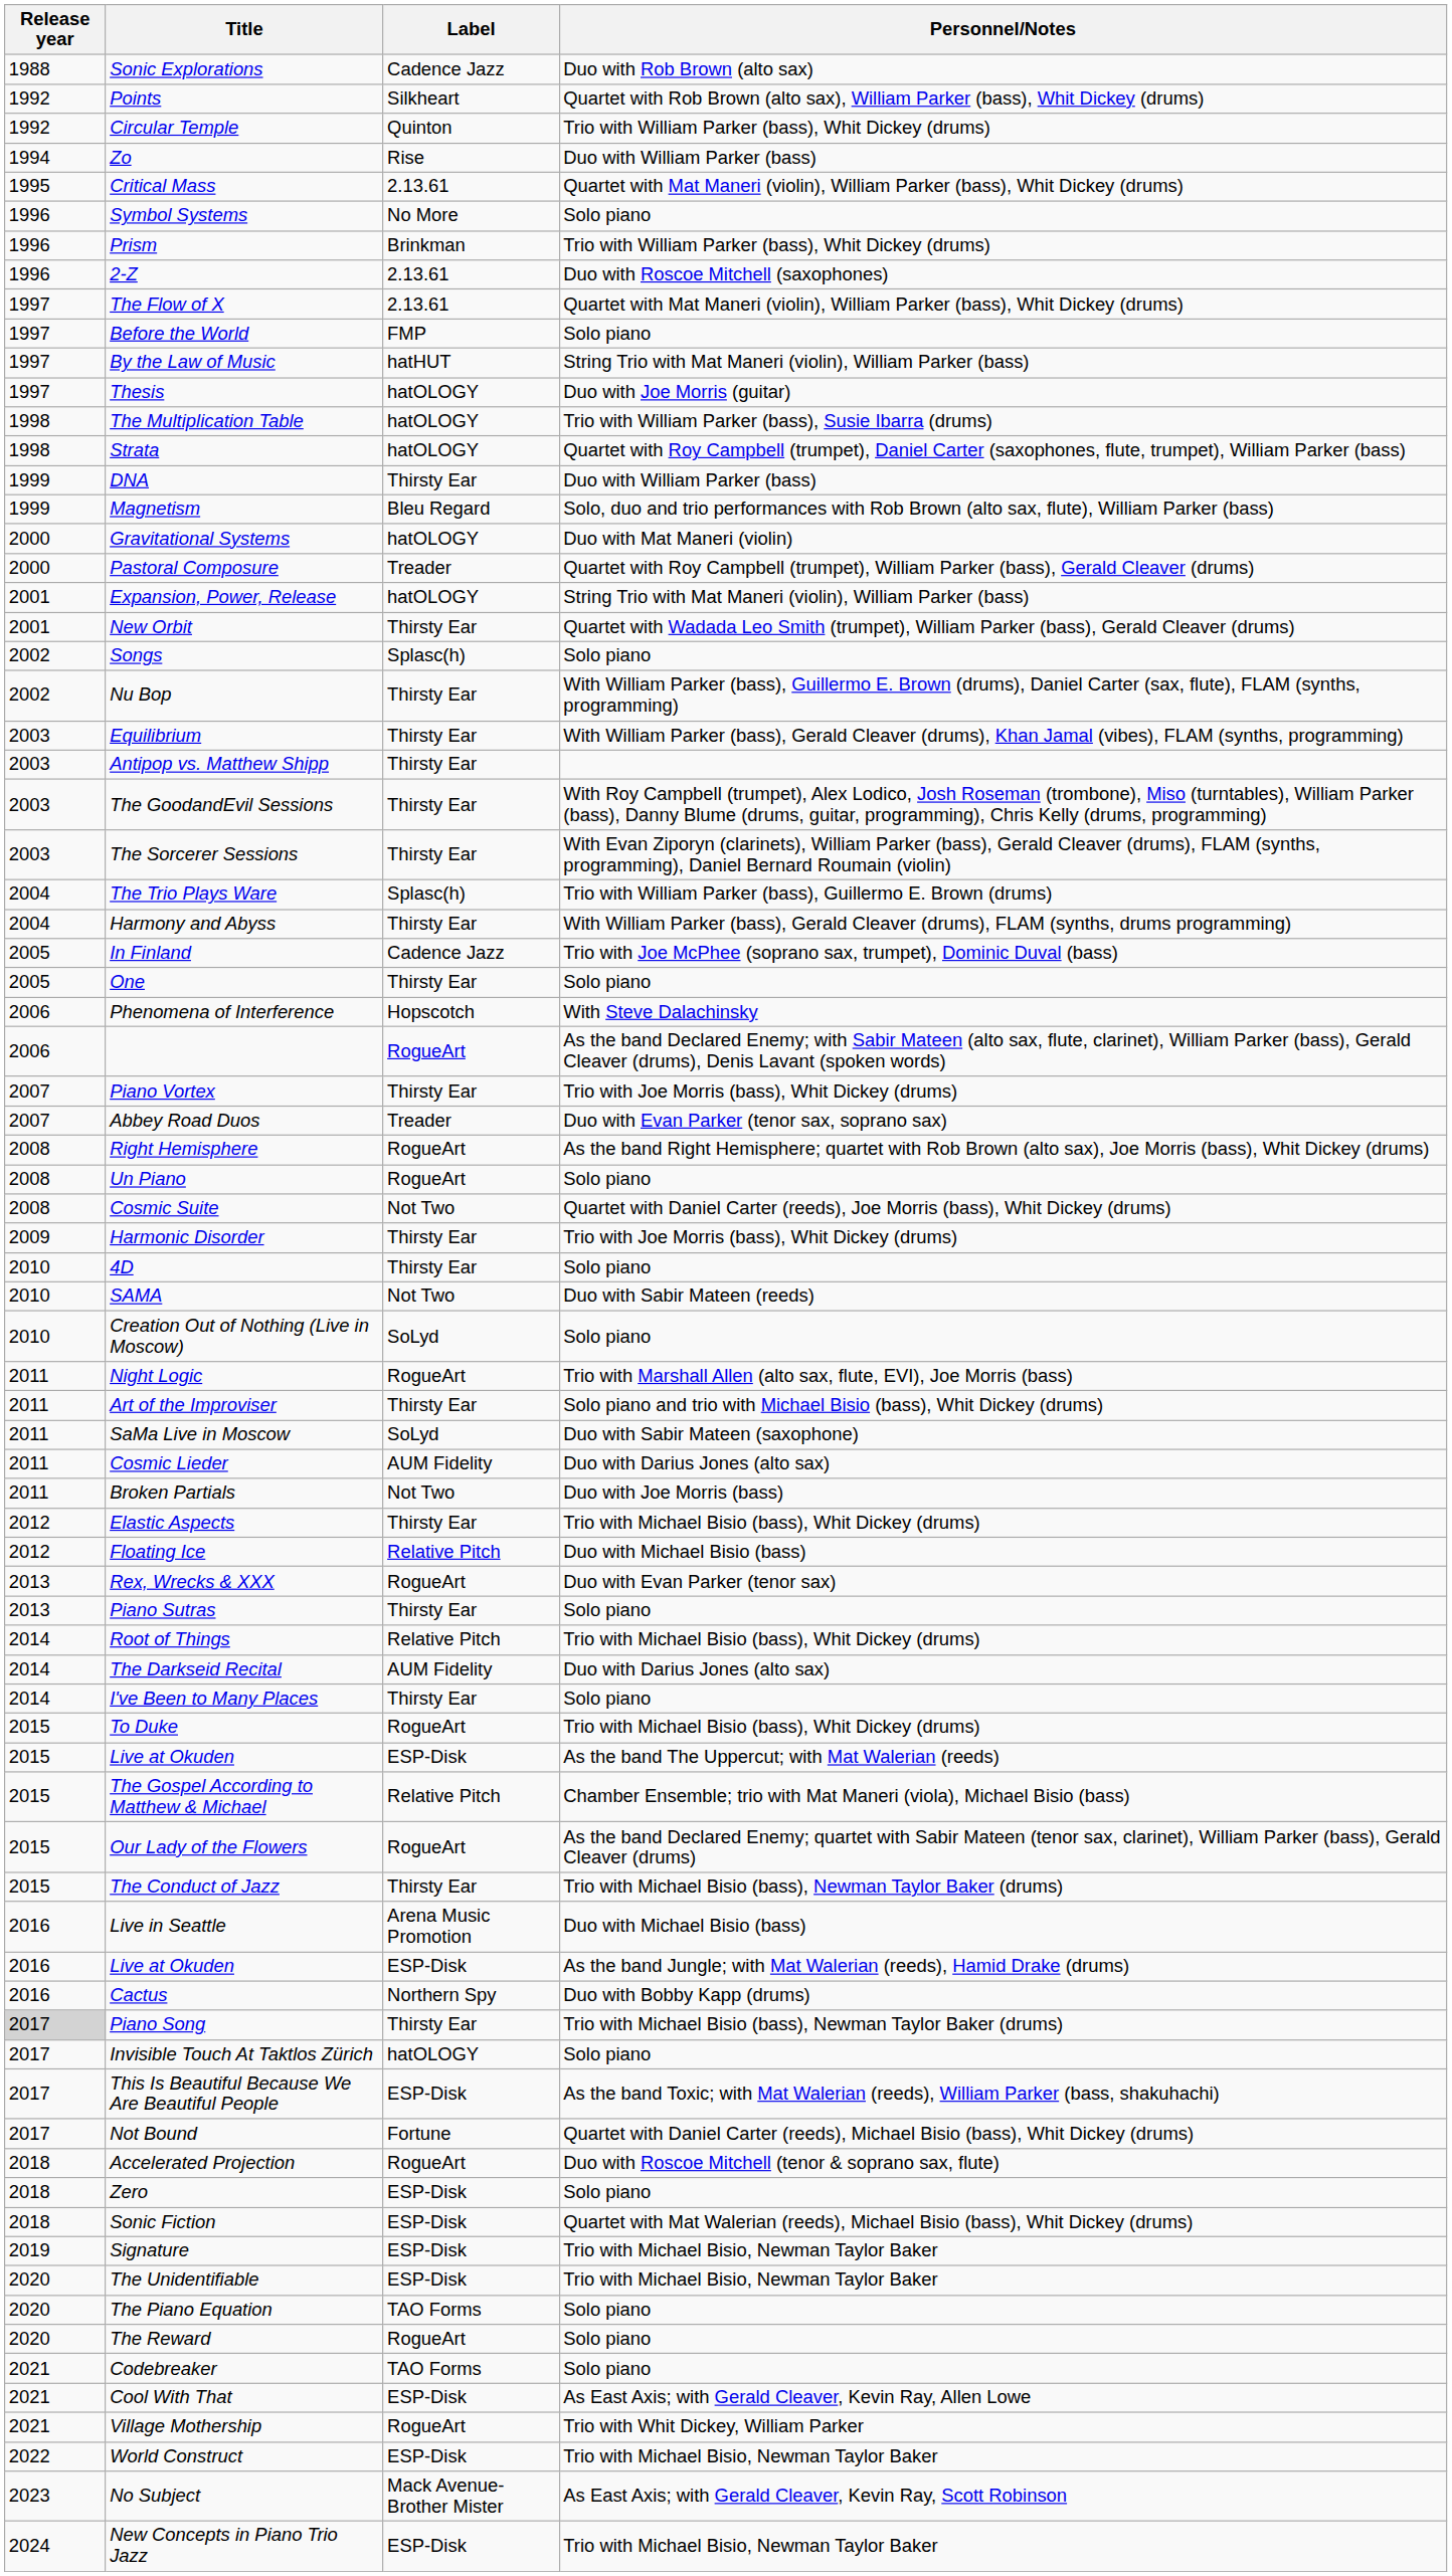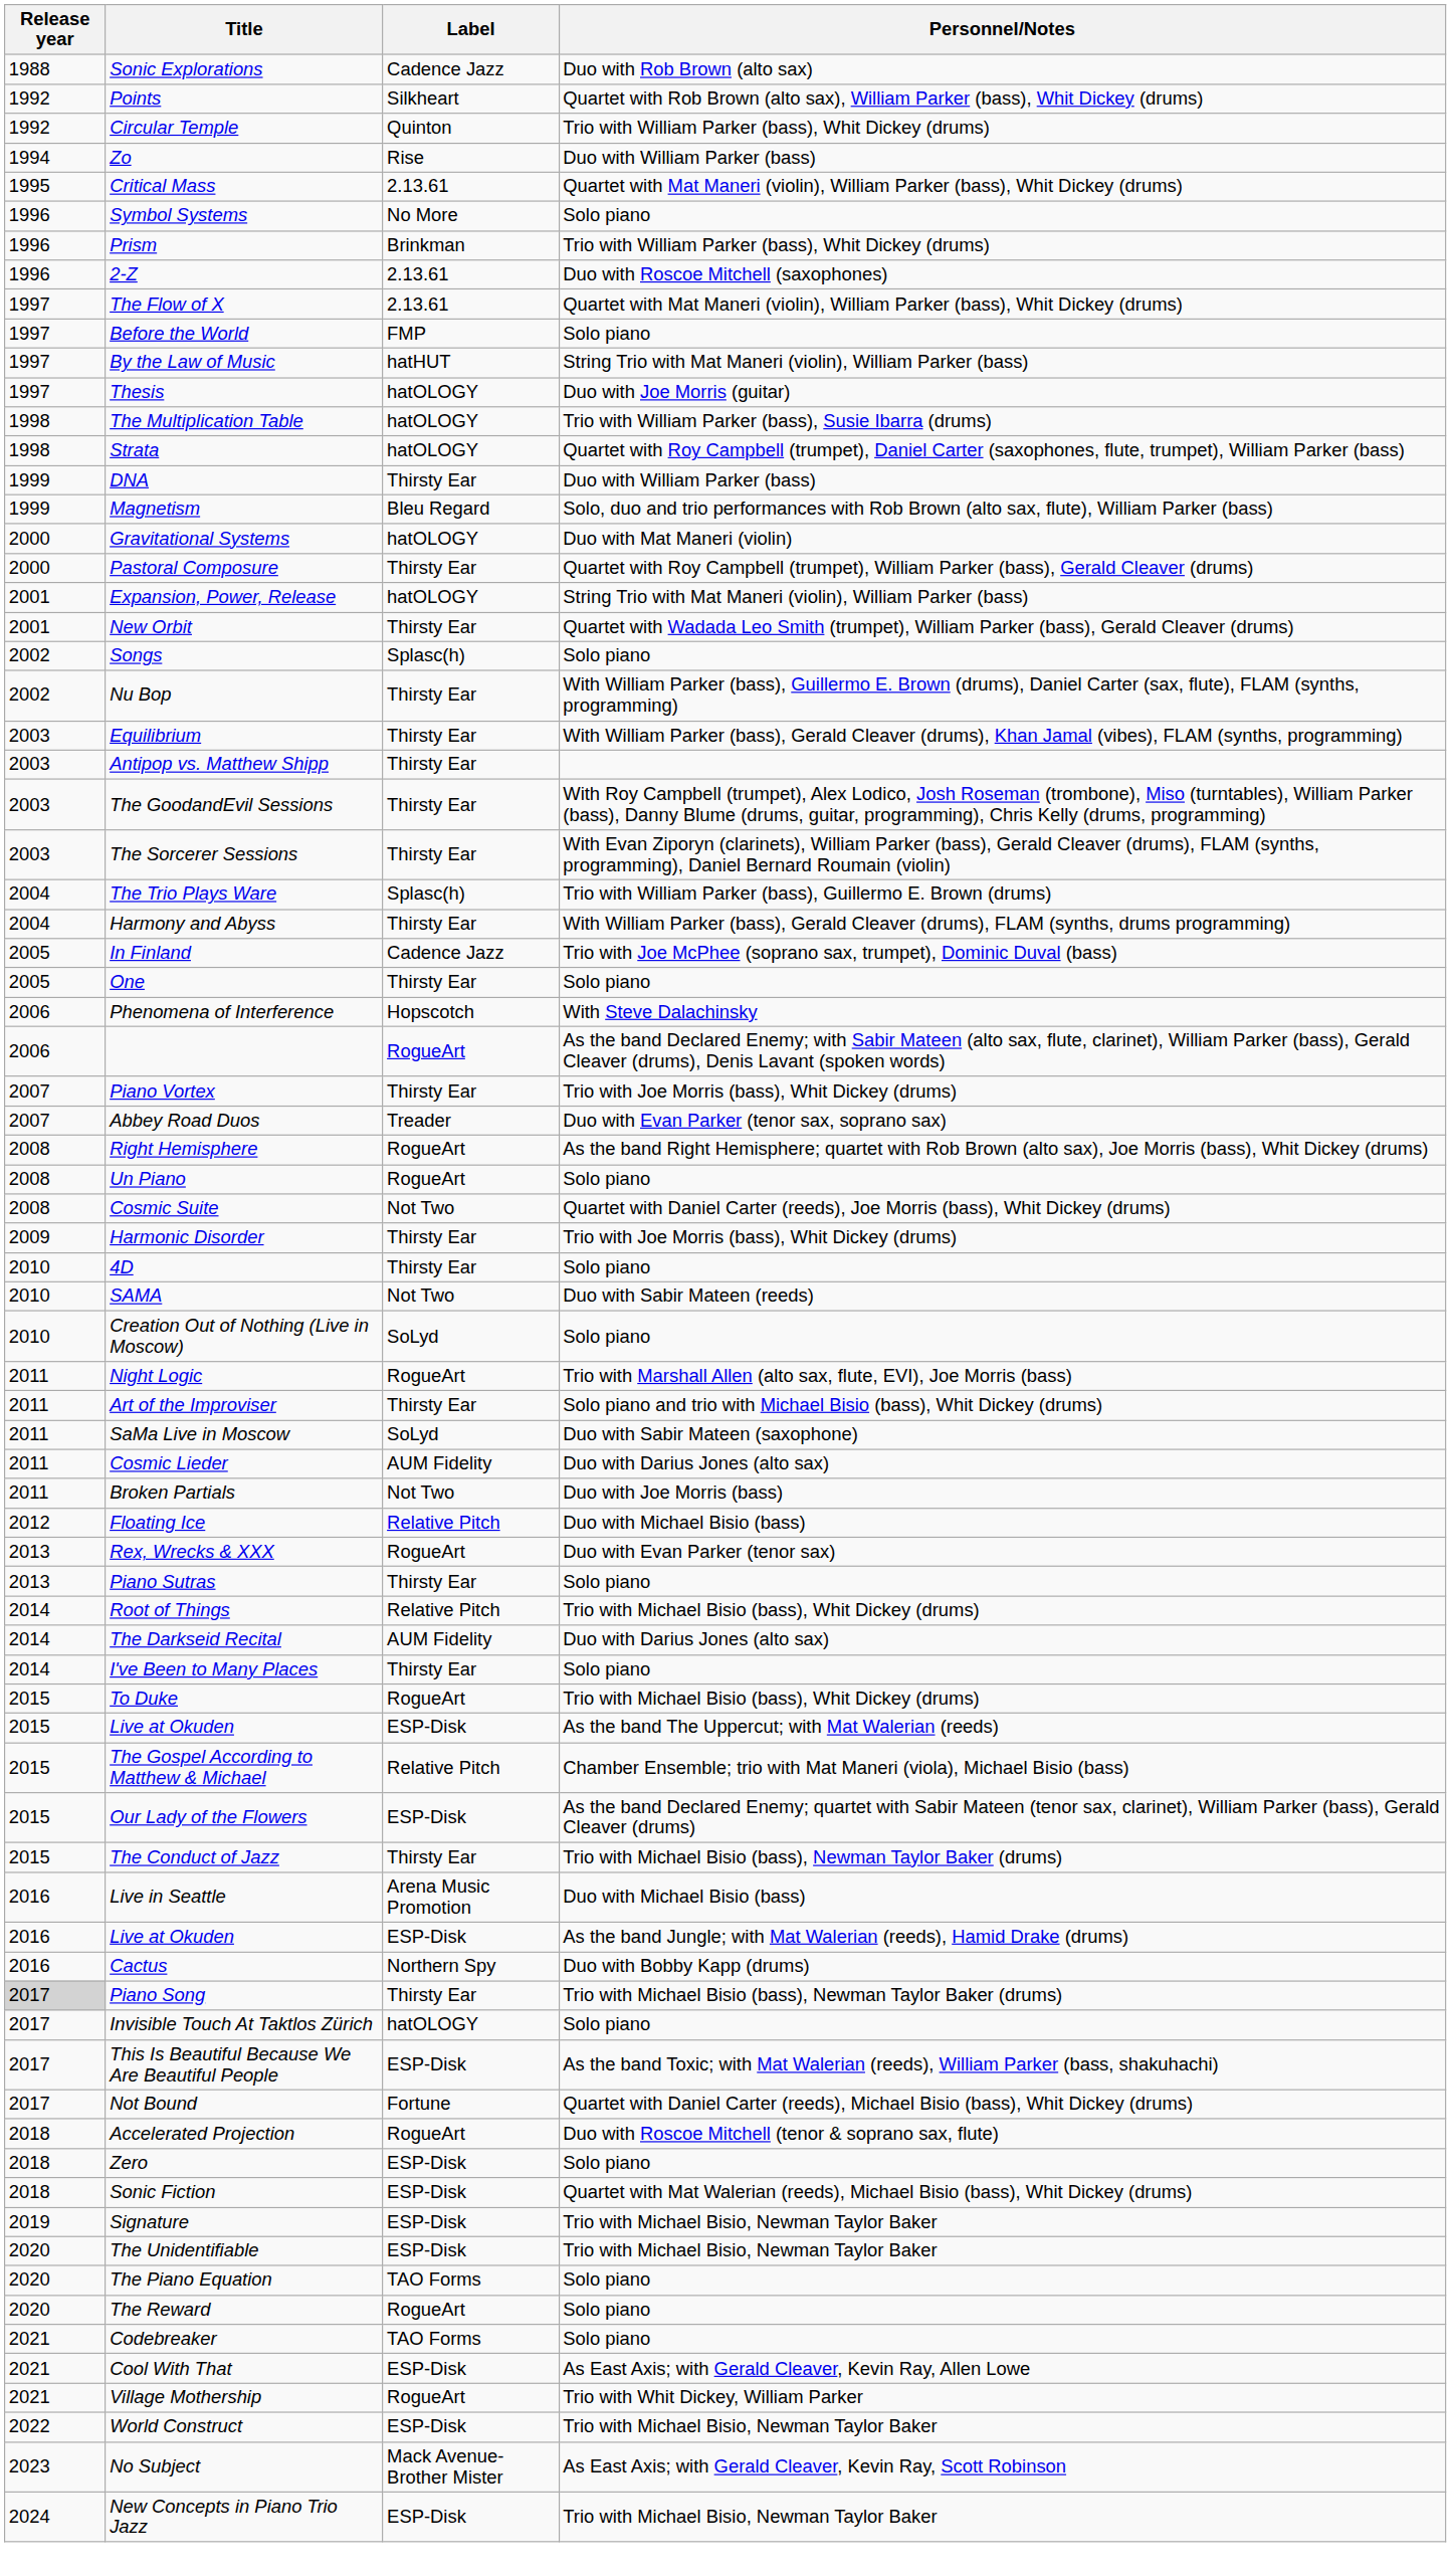Pastoral Composure | Label: Treader -> Thirsty Ear
- row: 2012 | Elastic Aspects | Thirsty Ear | Trio with Michael Bisio (bass), Whit Dickey (drums)
Our Lady of the Flowers | Label: RogueArt -> ESP-Disk
